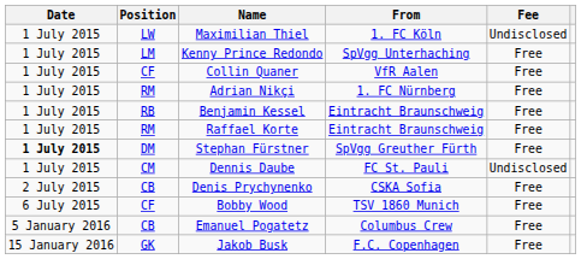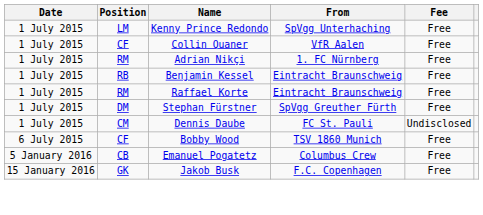- row: 1 July 2015 | LW | Maximilian Thiel | 1. FC Köln | Undisclosed
Stephan Fürstner | Date: bold -> normal
- row: 2 July 2015 | CB | Denis Prychynenko | CSKA Sofia | Free
